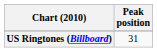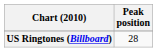US Ringtones (Billboard) | Peak position: 31 -> 28
